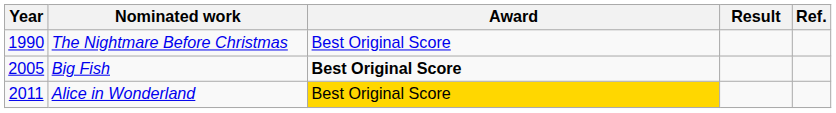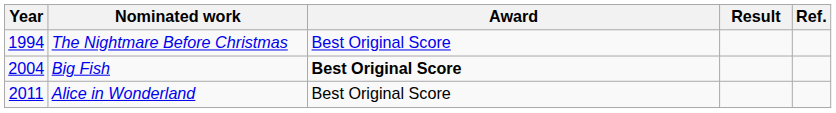The Nightmare Before Christmas | Year: 1990 -> 1994
Big Fish | Year: 2005 -> 2004
Alice in Wonderland | Award: gold background -> no background
